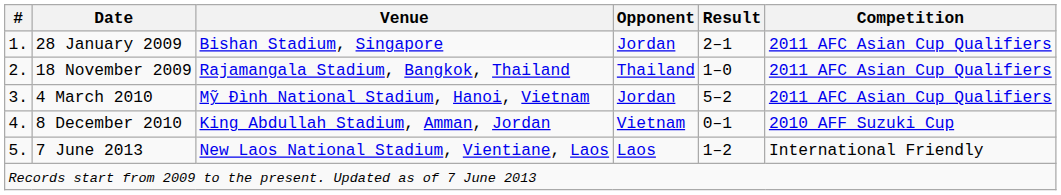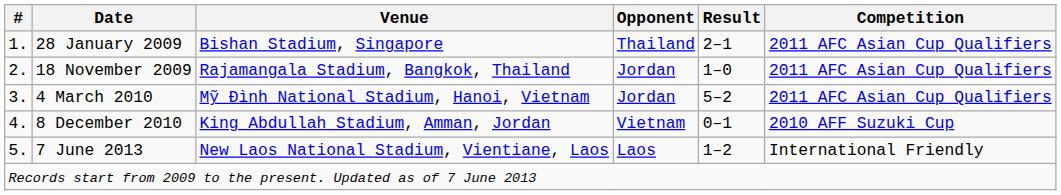28 January 2009 | Opponent: Jordan -> Thailand
18 November 2009 | Opponent: Thailand -> Jordan
